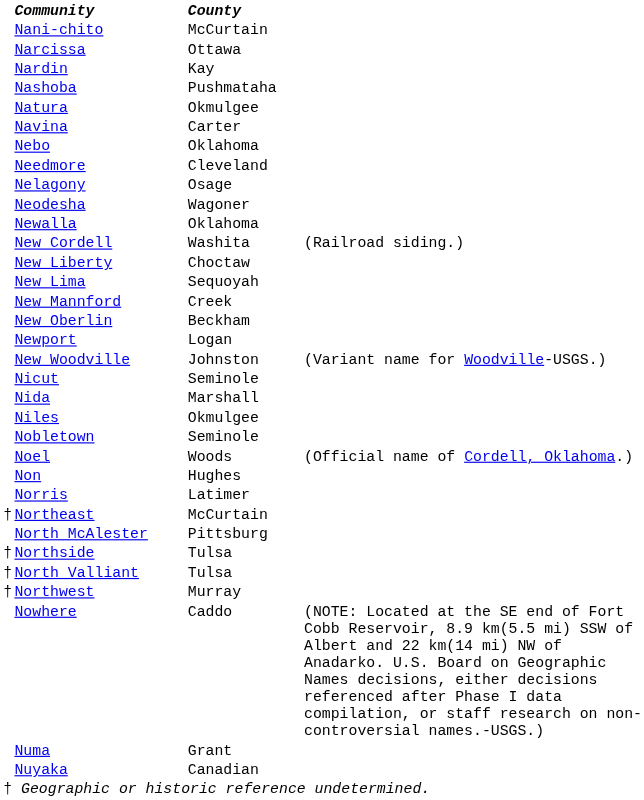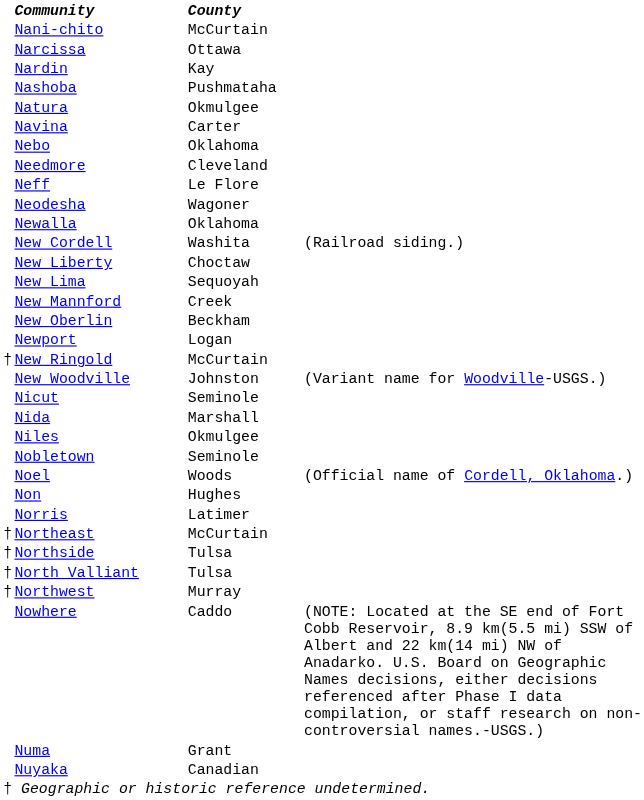+ row: Neff | Le Flore
- row: Nelagony | Osage
+ row: † | New Ringold | McCurtain
- row: North McAlester | Pittsburg
